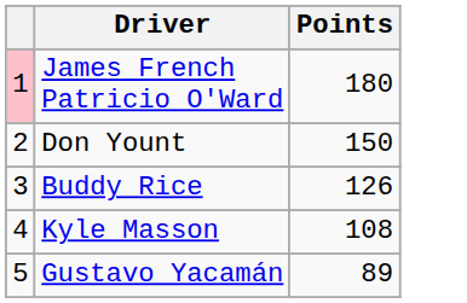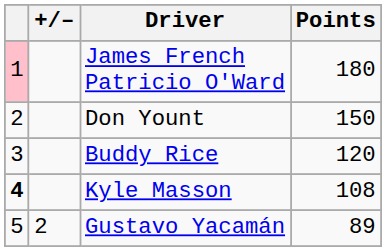+ column: +/– | 2
Buddy Rice | Points: 126 -> 120
Kyle Masson | column 1: normal -> bold
